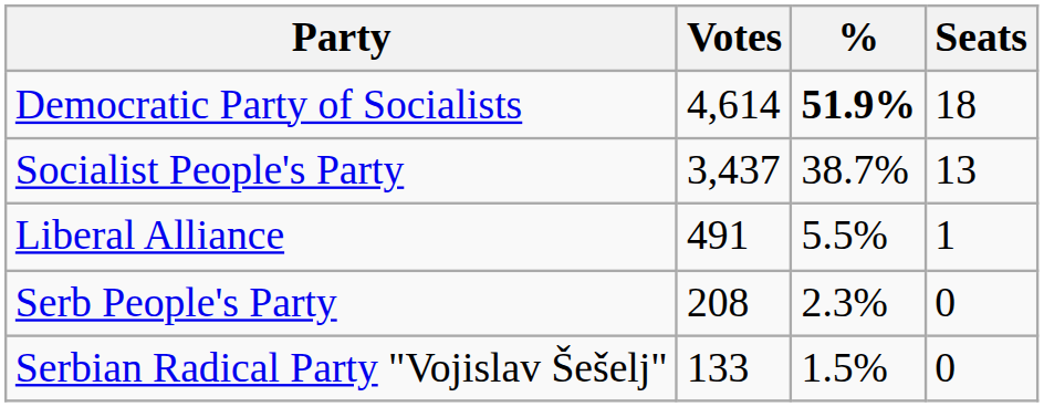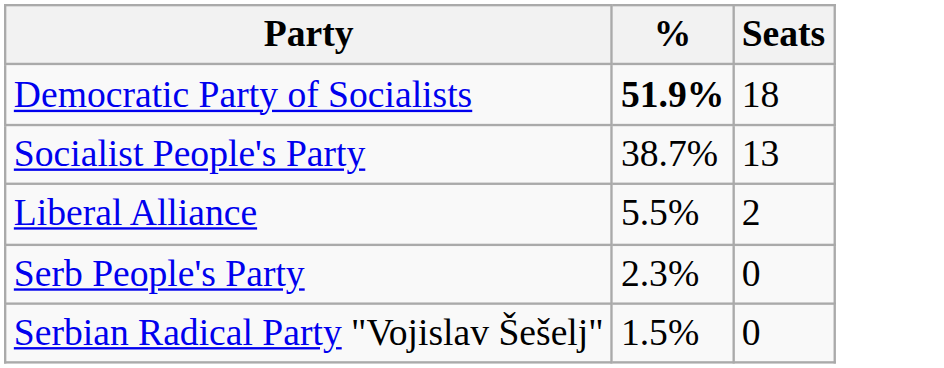- column: Votes | 4,614 | 3,437 | 491 | 208 | 133
Liberal Alliance | Seats: 1 -> 2
